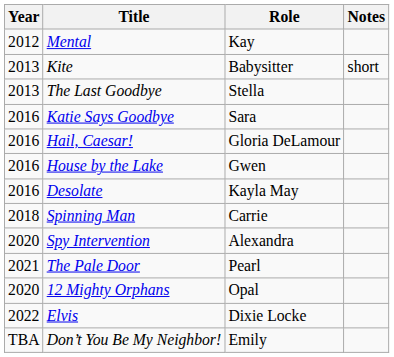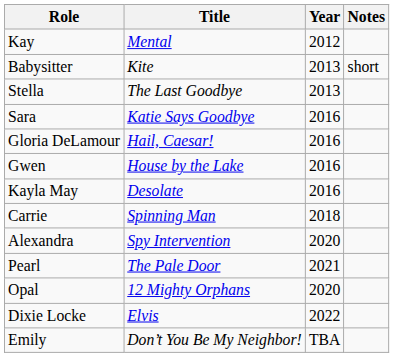columns swapped: Year <-> Role
